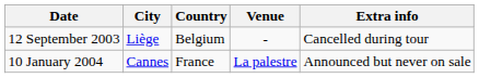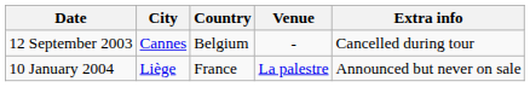12 September 2003 | City: Liège -> Cannes
10 January 2004 | City: Cannes -> Liège
